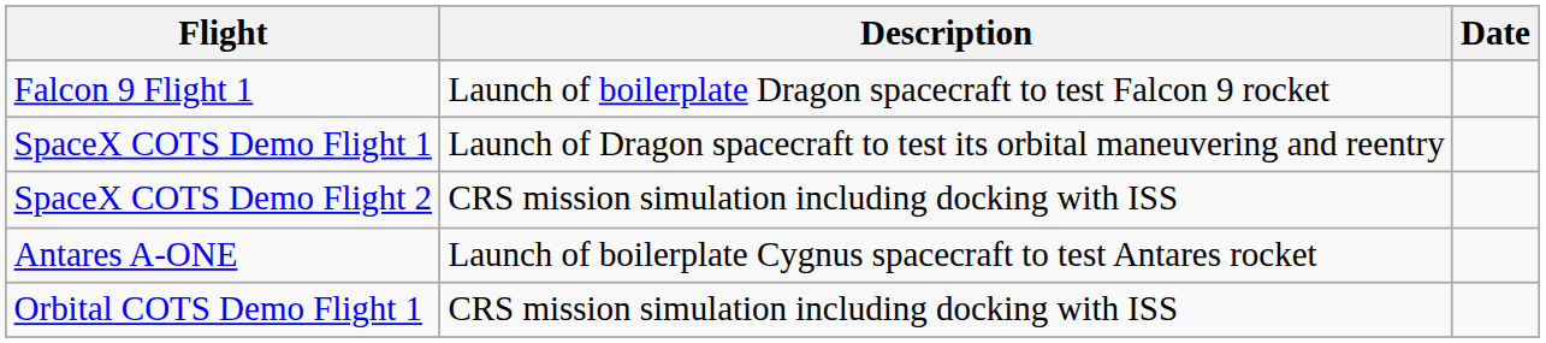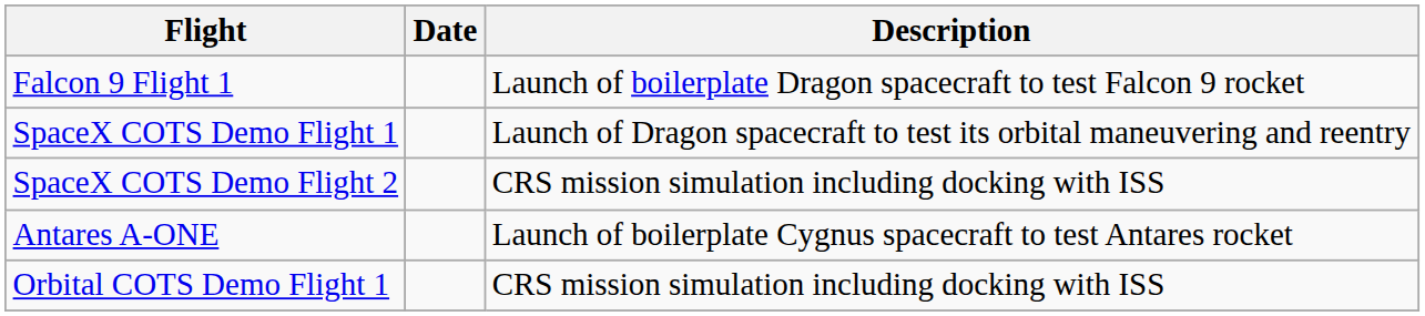columns swapped: Date <-> Description
